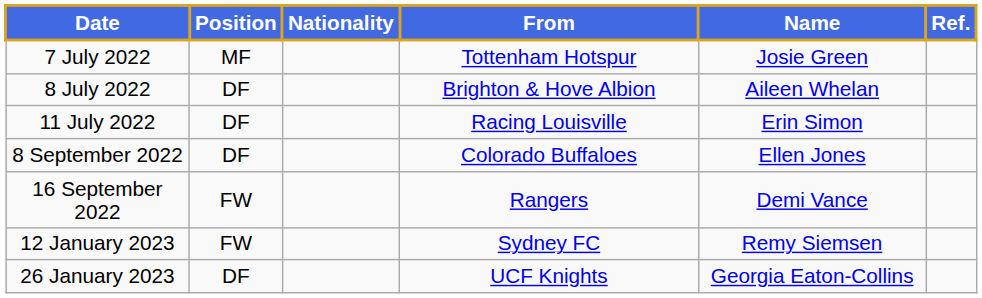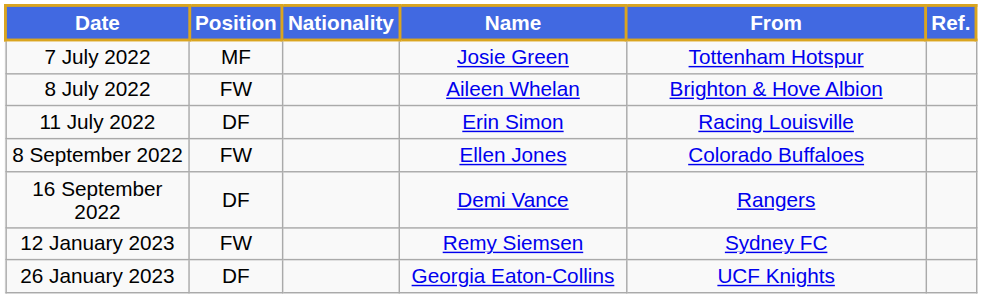columns swapped: Name <-> From
8 July 2022 | Position: DF -> FW
8 September 2022 | Position: DF -> FW
16 September 2022 | Position: FW -> DF
